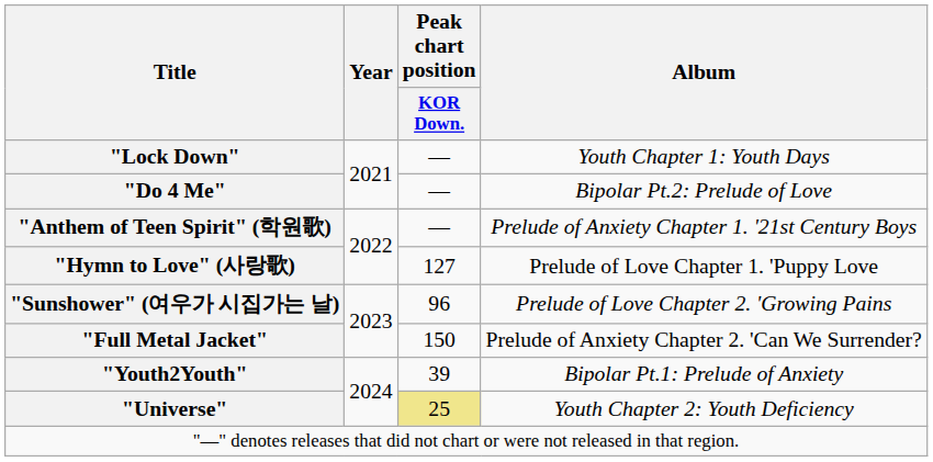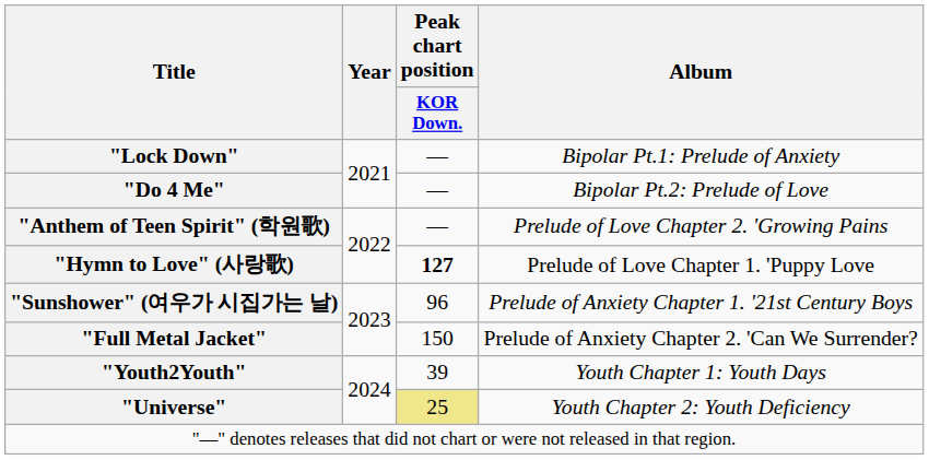"Lock Down" | Album: Youth Chapter 1: Youth Days -> Bipolar Pt.1: Prelude of Anxiety
"Anthem of Teen Spirit" (학원歌) | Album: Prelude of Anxiety Chapter 1. '21st Century Boys -> Prelude of Love Chapter 2. 'Growing Pains
"Hymn to Love" (사랑歌) | Peak chart position / KOR Down.: normal -> bold
"Sunshower" (여우가 시집가는 날) | Album: Prelude of Love Chapter 2. 'Growing Pains -> Prelude of Anxiety Chapter 1. '21st Century Boys
"Youth2Youth" | Album: Bipolar Pt.1: Prelude of Anxiety -> Youth Chapter 1: Youth Days
